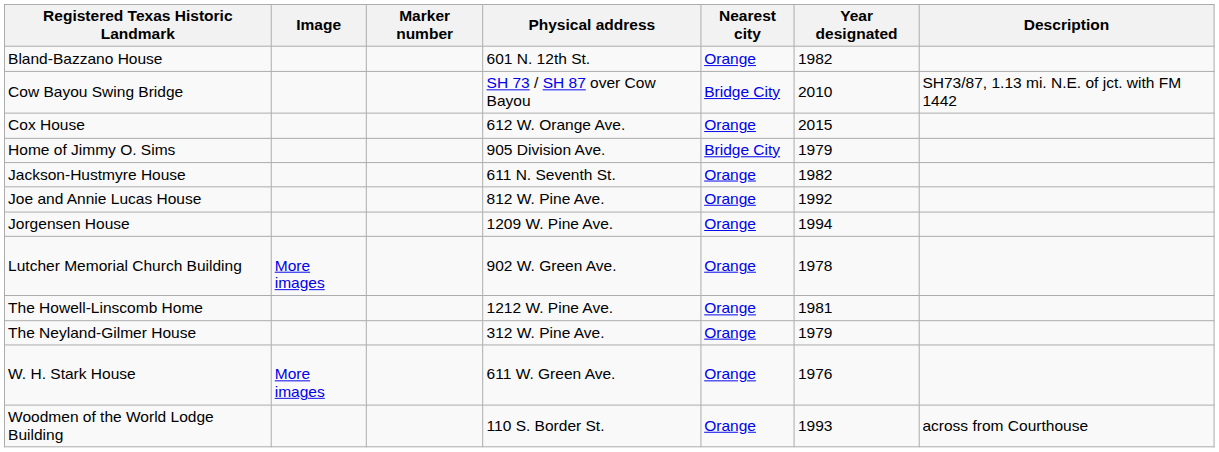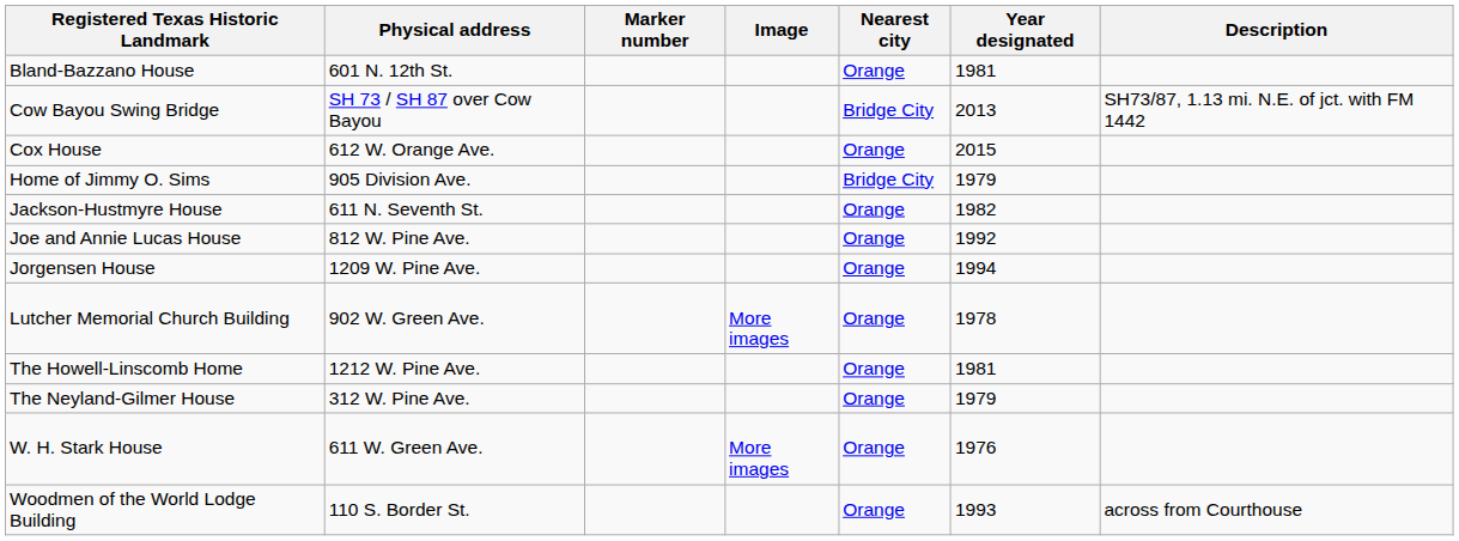columns swapped: Image <-> Physical address
Bland-Bazzano House | Year designated: 1982 -> 1981
Cow Bayou Swing Bridge | Year designated: 2010 -> 2013
